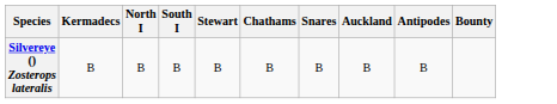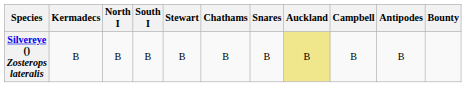+ column: Campbell | B
Silvereye () Zosterops lateralis | Auckland: no background -> khaki background
